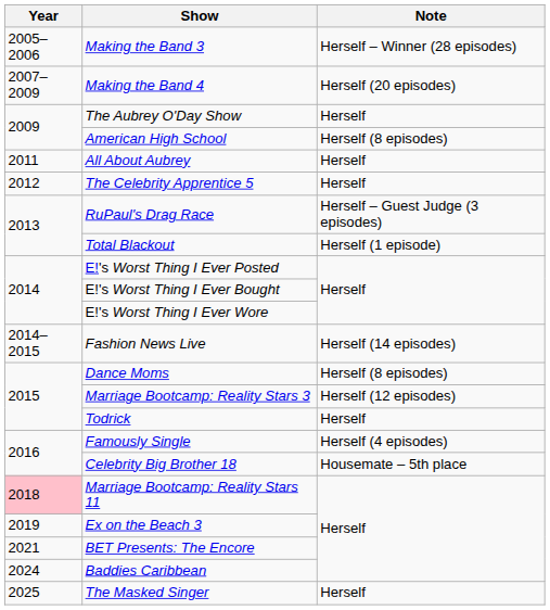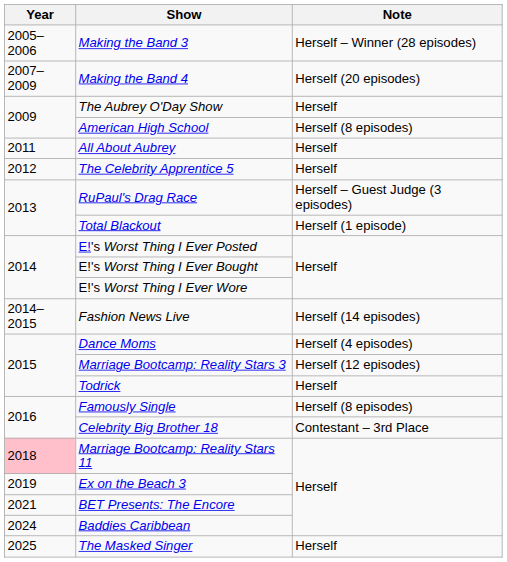Dance Moms | Note: Herself (8 episodes) -> Herself (4 episodes)
Famously Single | Note: Herself (4 episodes) -> Herself (8 episodes)
Celebrity Big Brother 18 | Note: Housemate – 5th place -> Contestant – 3rd Place
